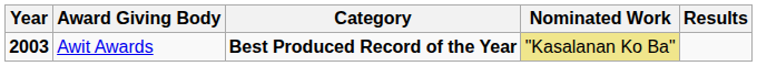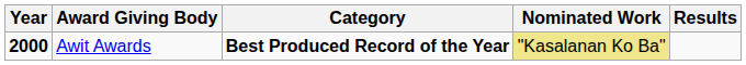Awit Awards | Year: 2003 -> 2000
